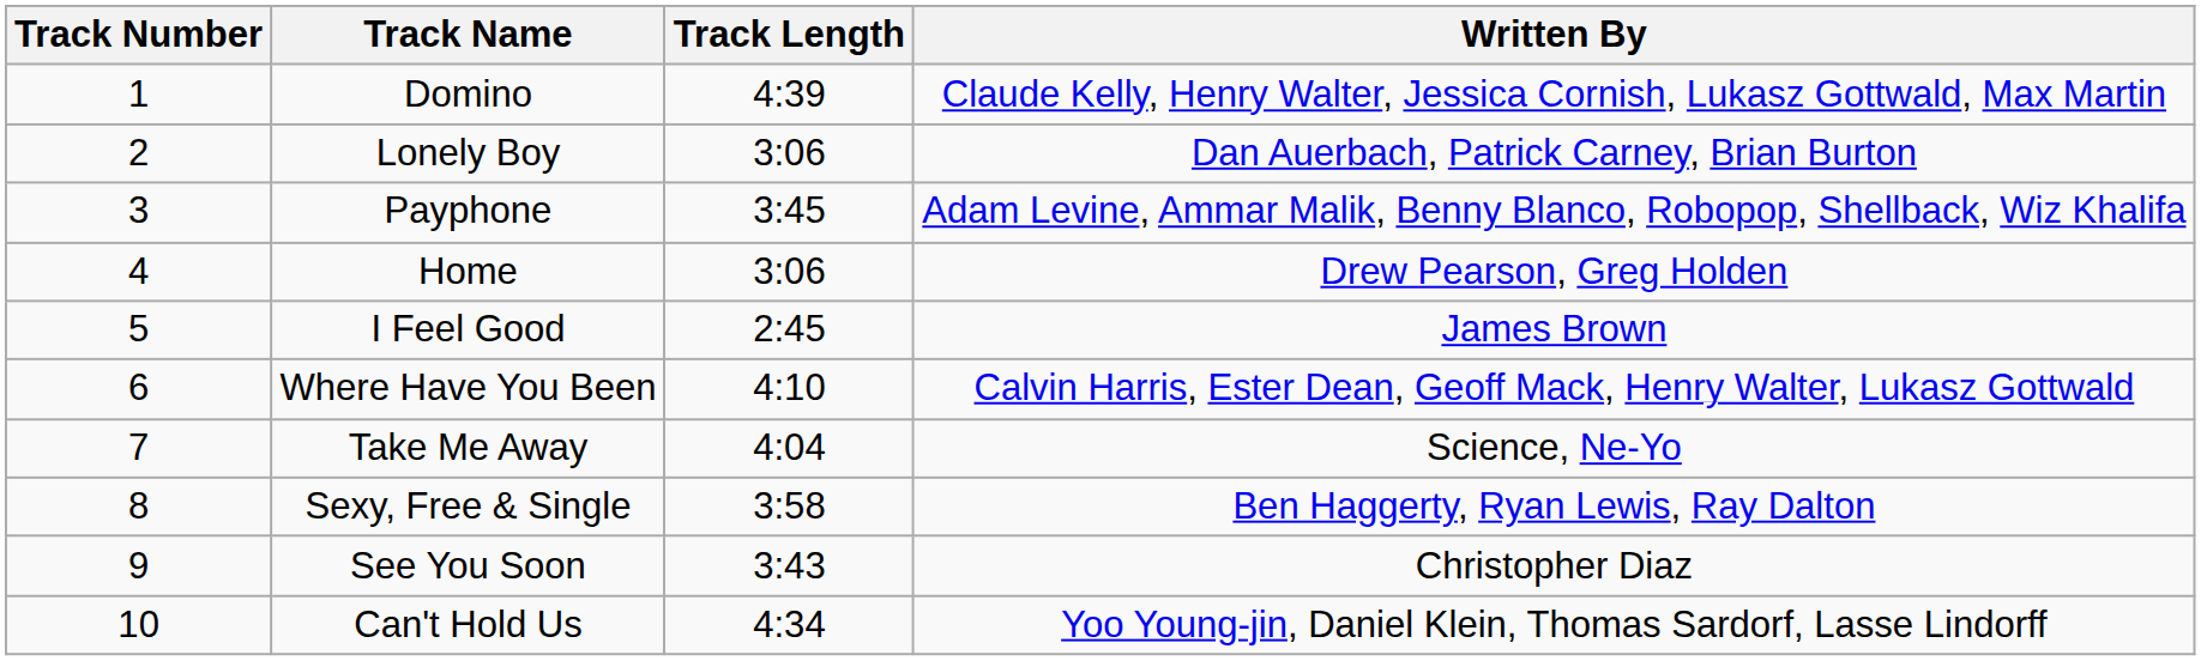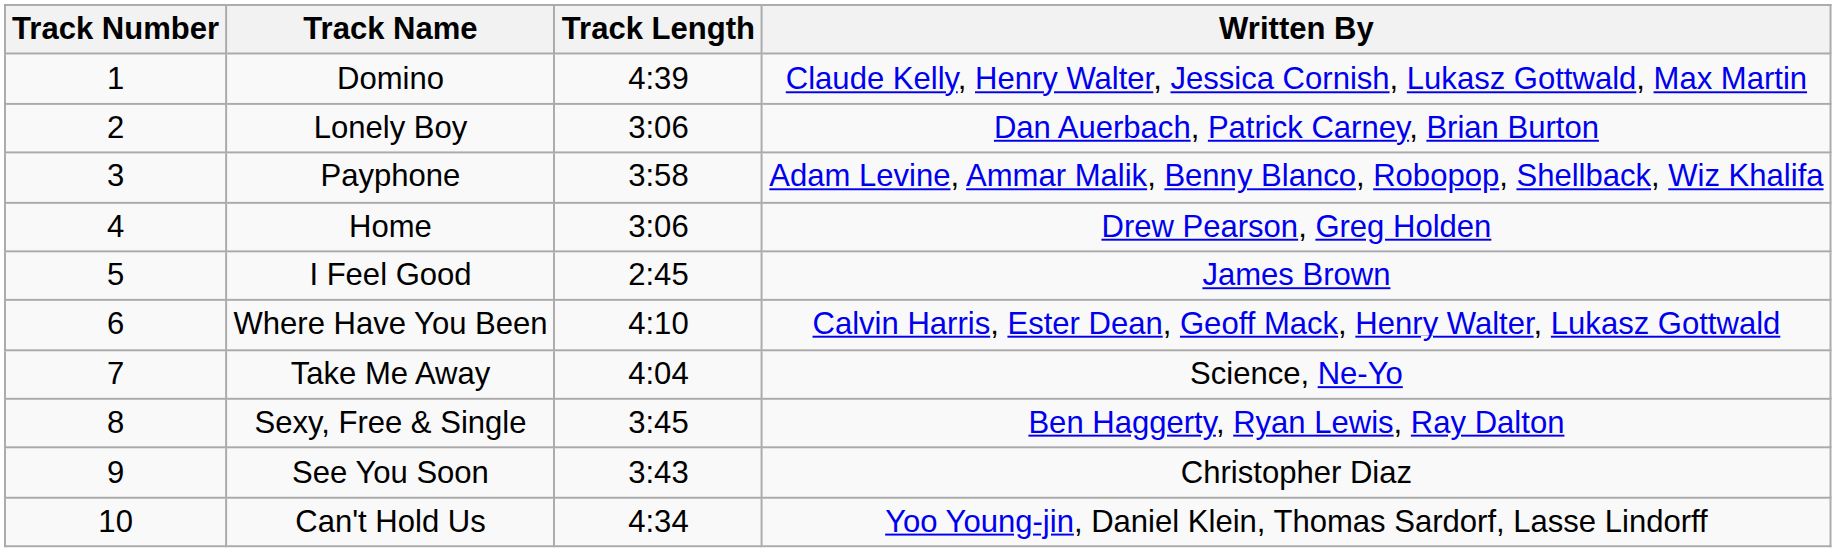Payphone | Track Length: 3:45 -> 3:58
Sexy, Free & Single | Track Length: 3:58 -> 3:45
